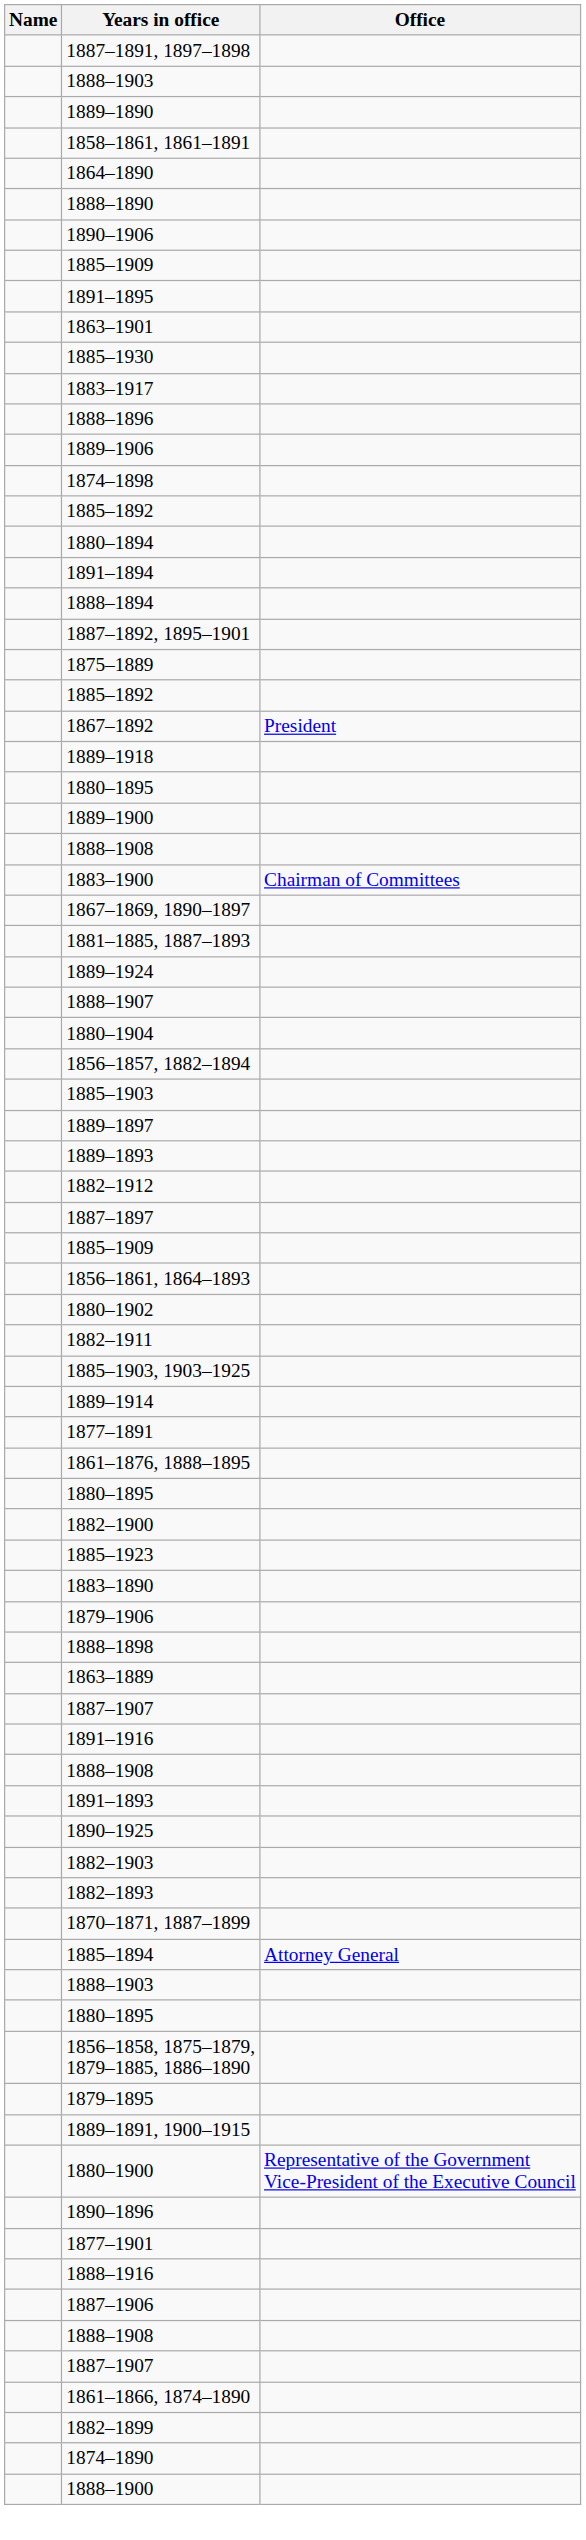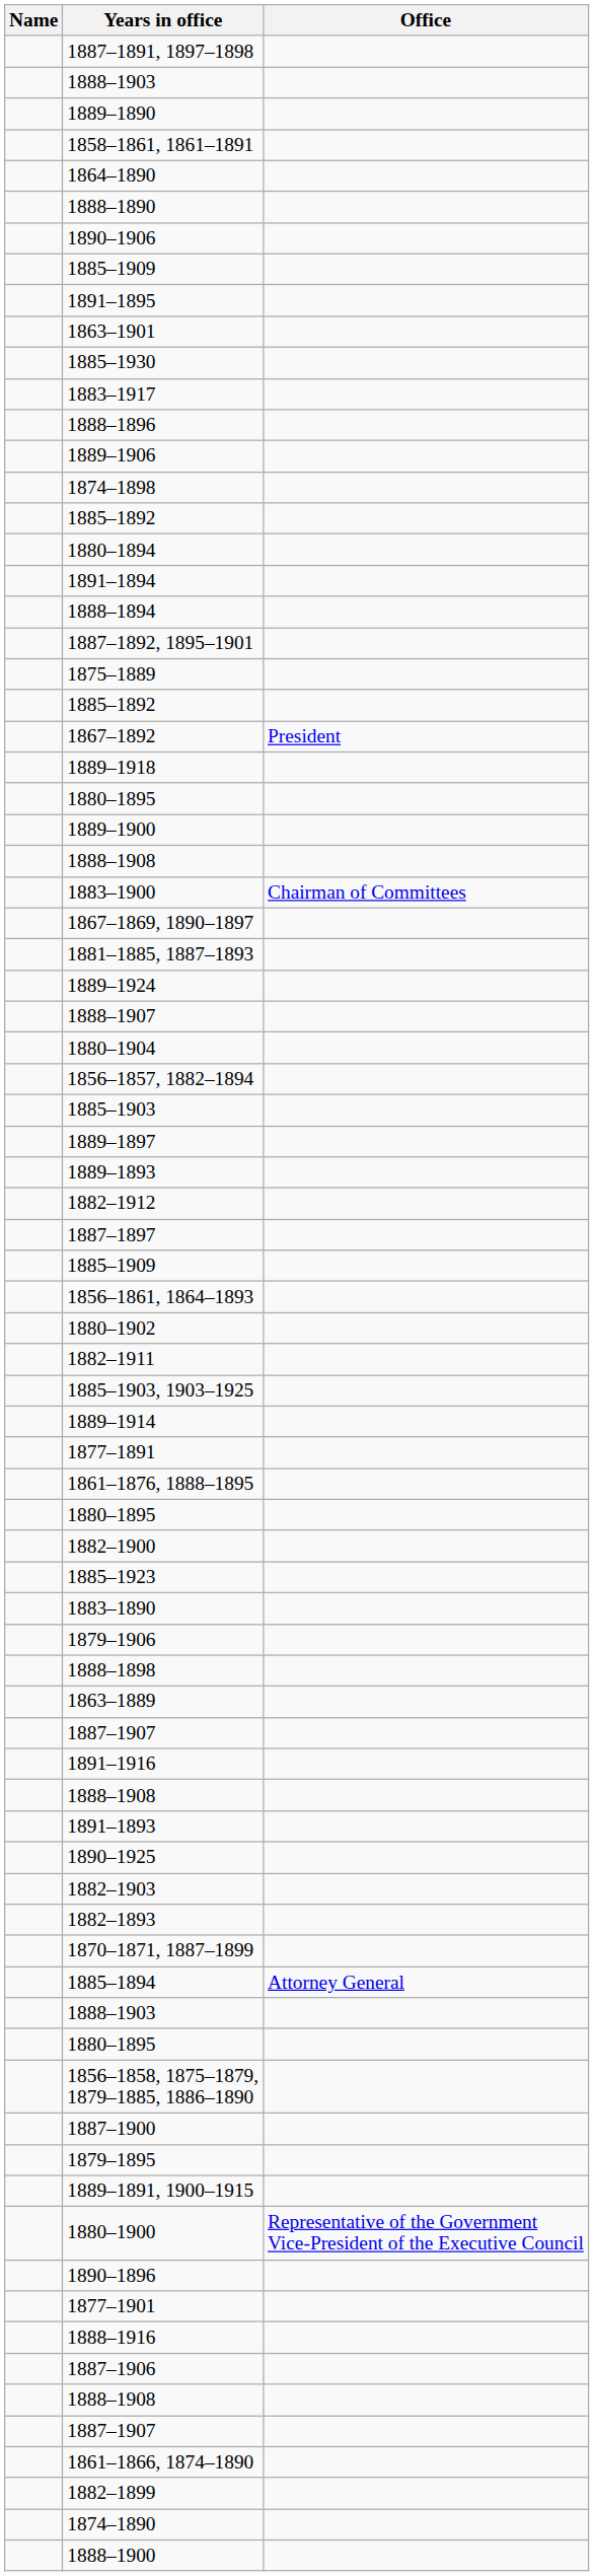+ row: 1887–1900
